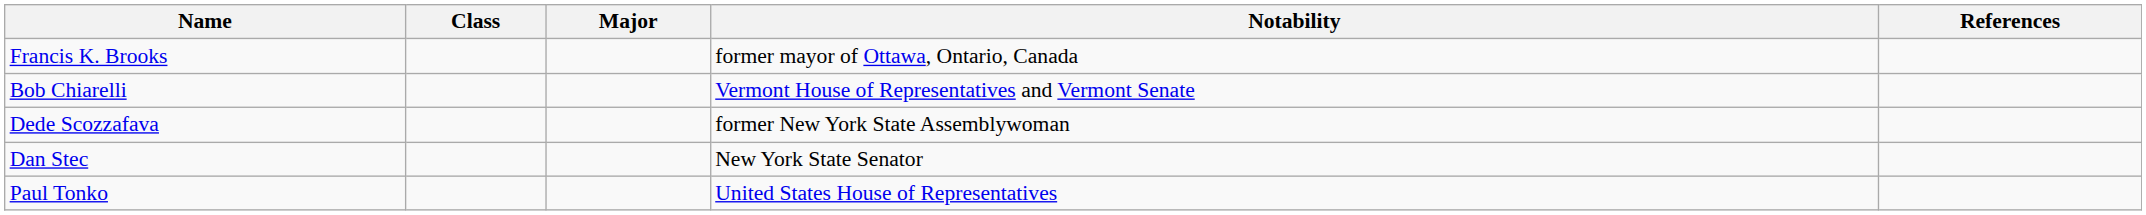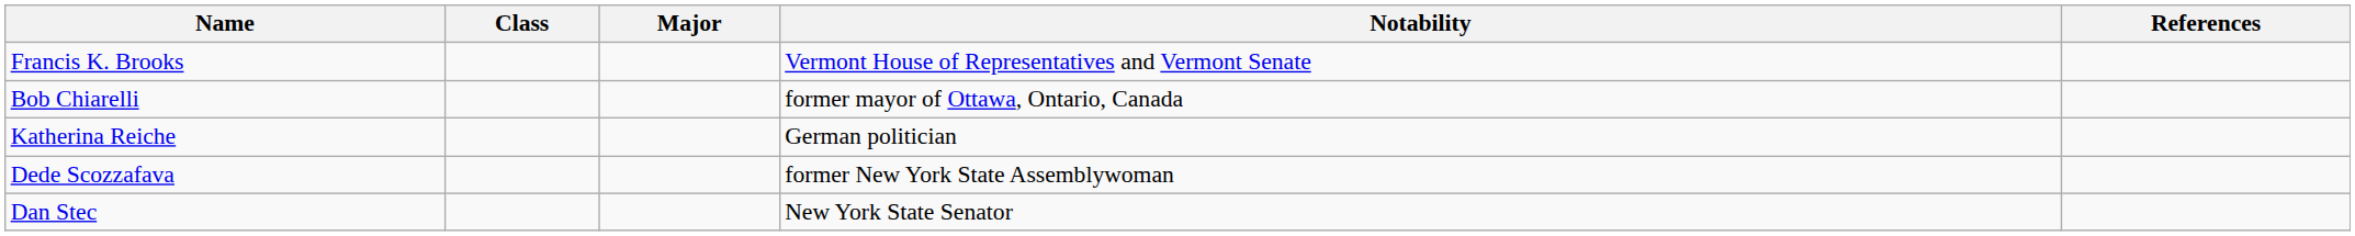Francis K. Brooks | Notability: former mayor of Ottawa, Ontario, Canada -> Vermont House of Representatives and Vermont Senate
Bob Chiarelli | Notability: Vermont House of Representatives and Vermont Senate -> former mayor of Ottawa, Ontario, Canada
+ row: Katherina Reiche | German politician
- row: Paul Tonko | United States House of Representatives
